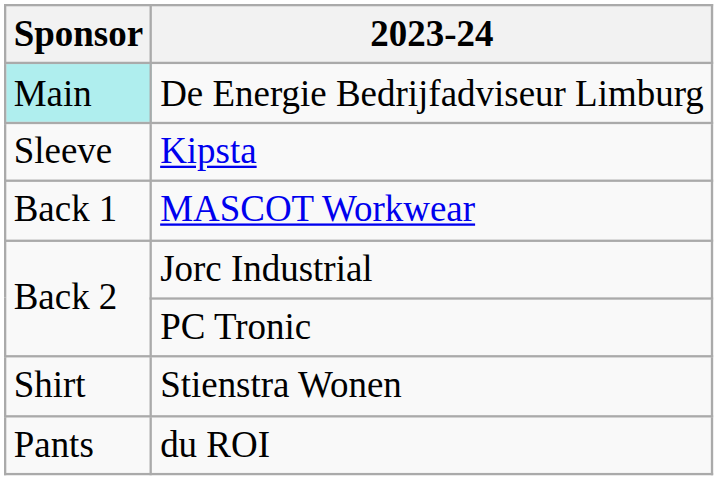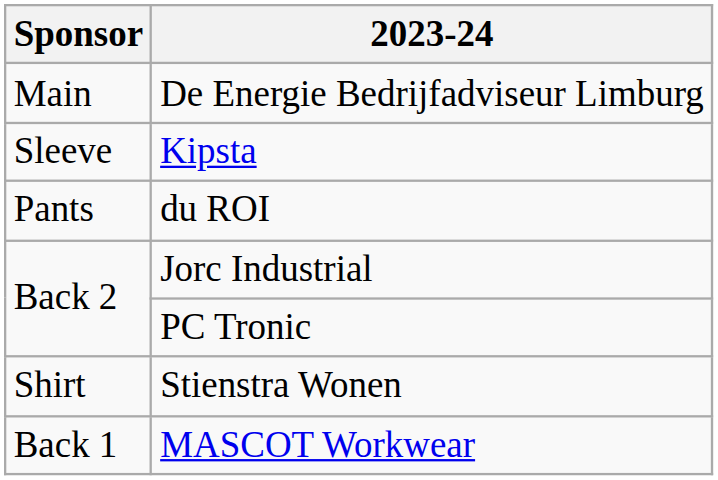De Energie Bedrijfadviseur Limburg | Sponsor: paleturquoise background -> no background
rows swapped: MASCOT Workwear <-> du ROI
